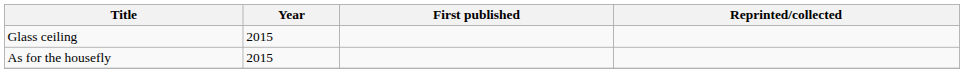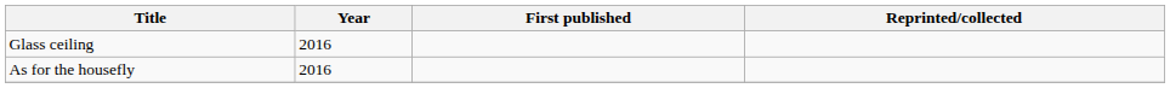Glass ceiling | Year: 2015 -> 2016
As for the housefly | Year: 2015 -> 2016
